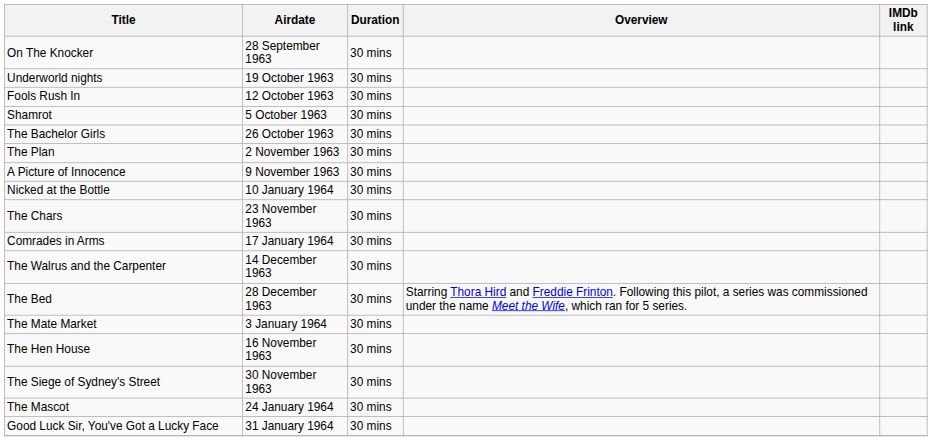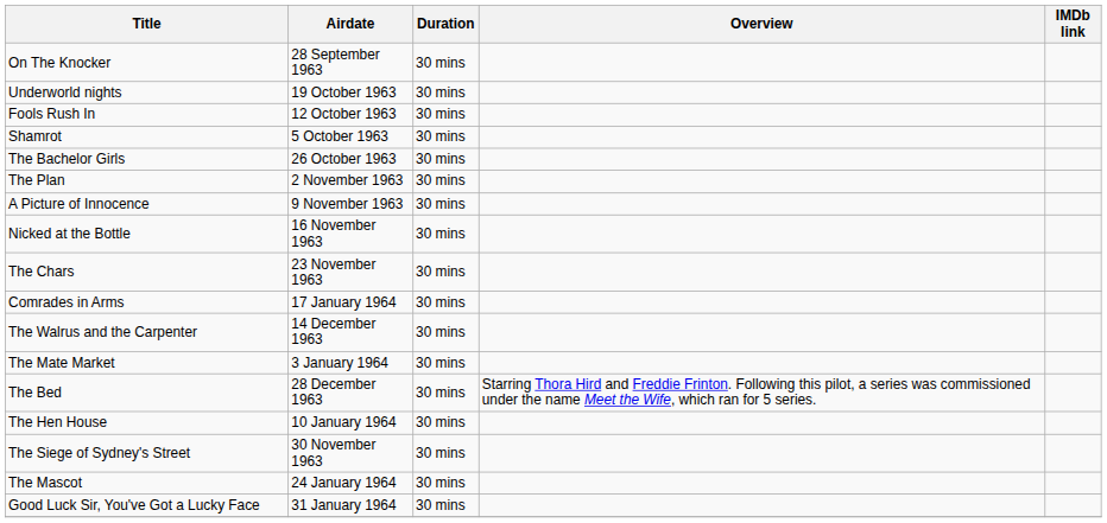Nicked at the Bottle | Airdate: 10 January 1964 -> 16 November 1963
rows swapped: The Bed <-> The Mate Market
The Hen House | Airdate: 16 November 1963 -> 10 January 1964
